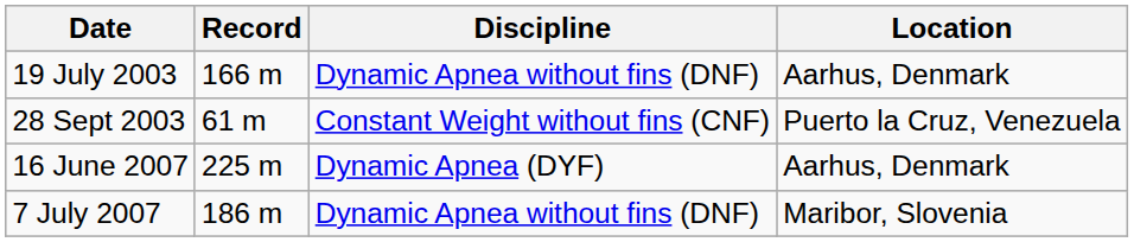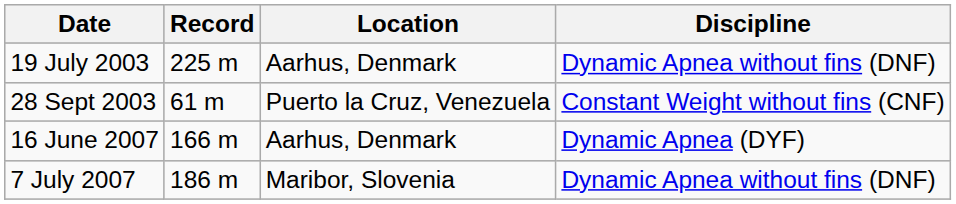columns swapped: Discipline <-> Location
19 July 2003 | Record: 166 m -> 225 m
16 June 2007 | Record: 225 m -> 166 m
